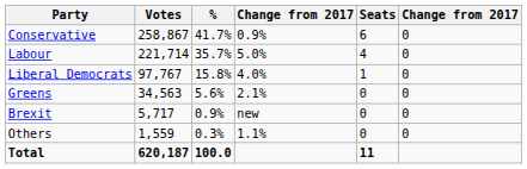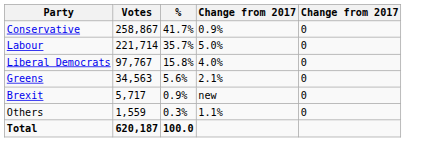- column: Seats | 6 | 4 | 1 | 0 | 0 | 0 | 11
